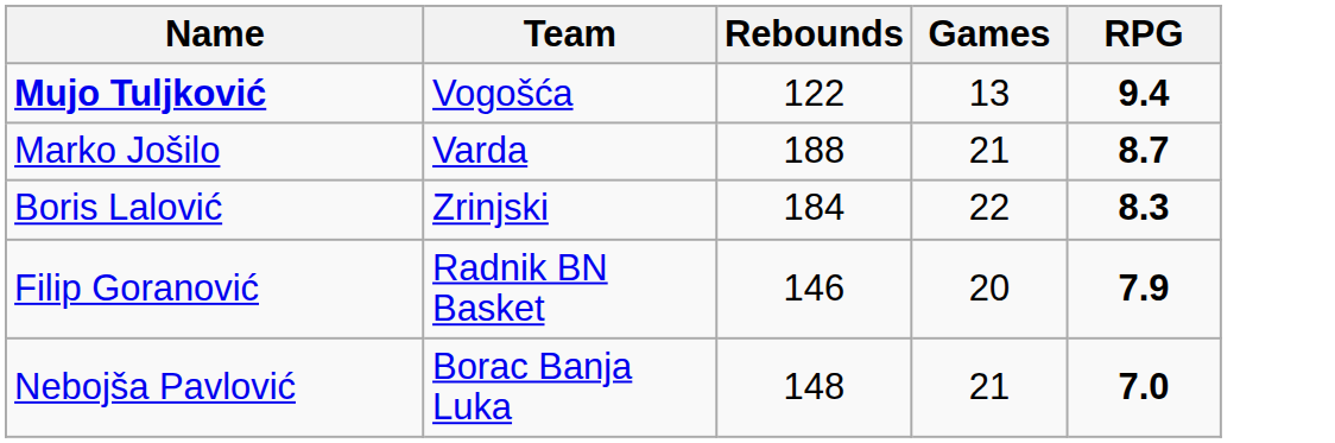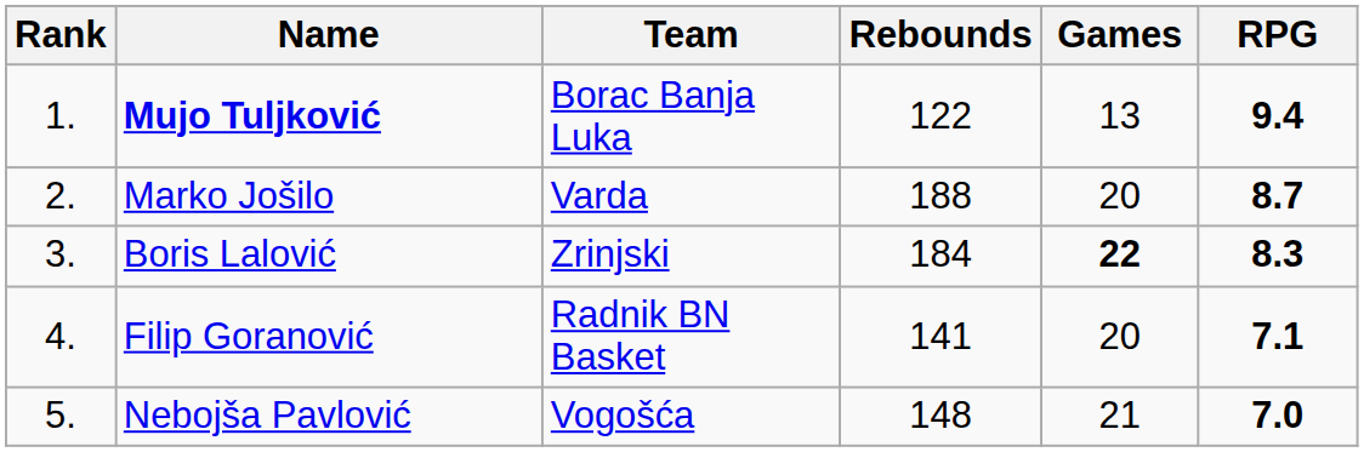+ column: Rank | 1. | 2. | 3. | 4. | 5.
Mujo Tuljković | Team: Vogošća -> Borac Banja Luka
Marko Jošilo | Games: 21 -> 20
Boris Lalović | Games: normal -> bold
Filip Goranović | Rebounds: 146 -> 141
Filip Goranović | RPG: 7.9 -> 7.1
Nebojša Pavlović | Team: Borac Banja Luka -> Vogošća
